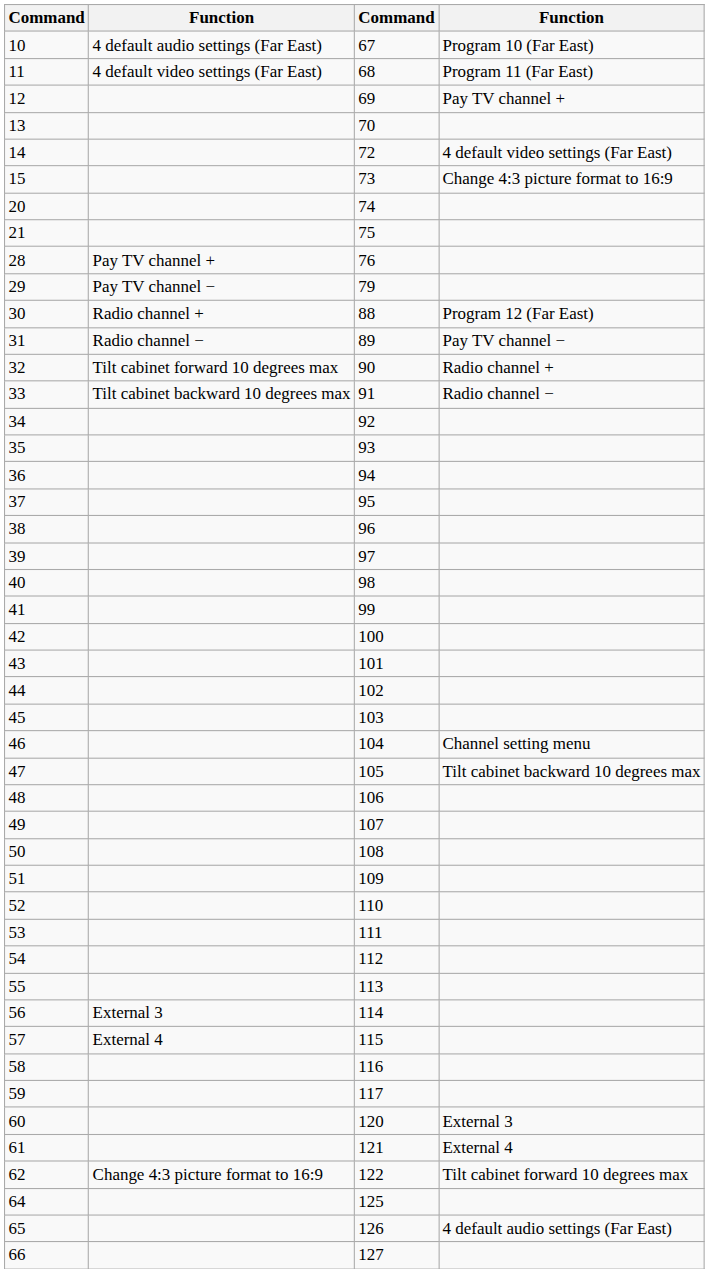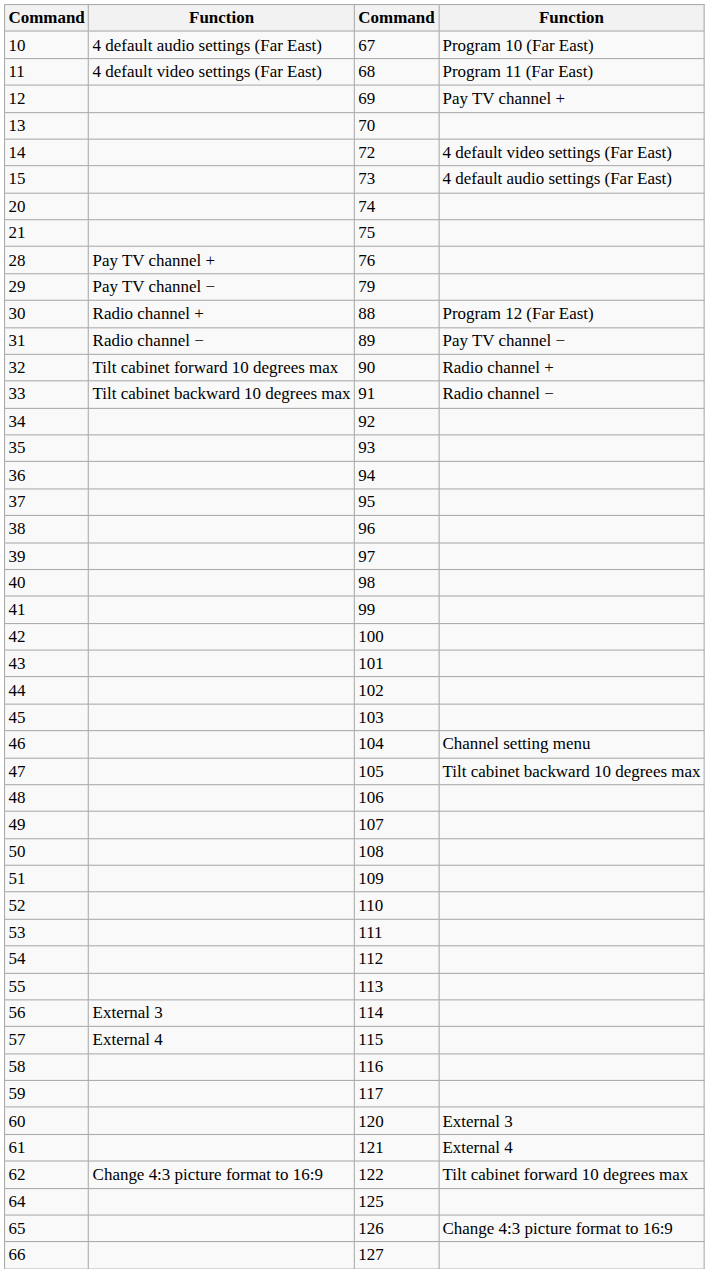15 | column 4: Change 4:3 picture format to 16:9 -> 4 default audio settings (Far East)
65 | column 4: 4 default audio settings (Far East) -> Change 4:3 picture format to 16:9
